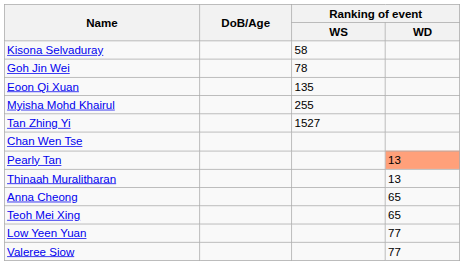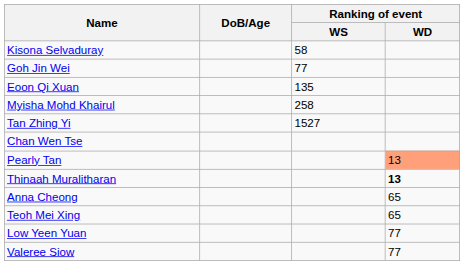Goh Jin Wei | Ranking of event / WS: 78 -> 77
Myisha Mohd Khairul | Ranking of event / WS: 255 -> 258
Thinaah Muralitharan | Ranking of event / WD: normal -> bold
